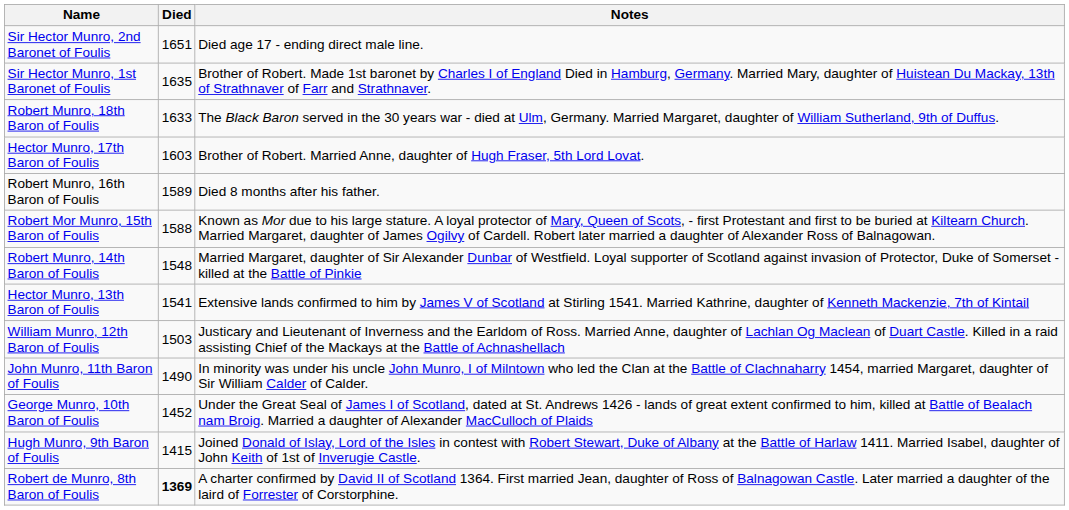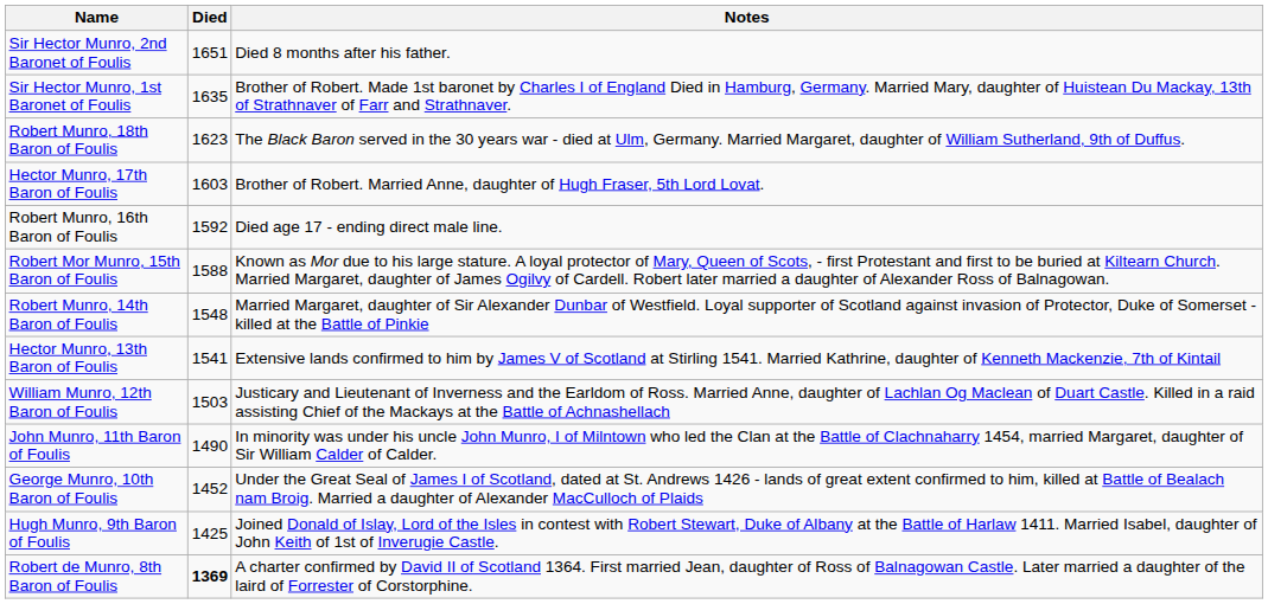Sir Hector Munro, 2nd Baronet of Foulis | Notes: Died age 17 - ending direct male line. -> Died 8 months after his father.
Robert Munro, 18th Baron of Foulis | Died: 1633 -> 1623
Robert Munro, 16th Baron of Foulis | Died: 1589 -> 1592
Robert Munro, 16th Baron of Foulis | Notes: Died 8 months after his father. -> Died age 17 - ending direct male line.
Hugh Munro, 9th Baron of Foulis | Died: 1415 -> 1425
